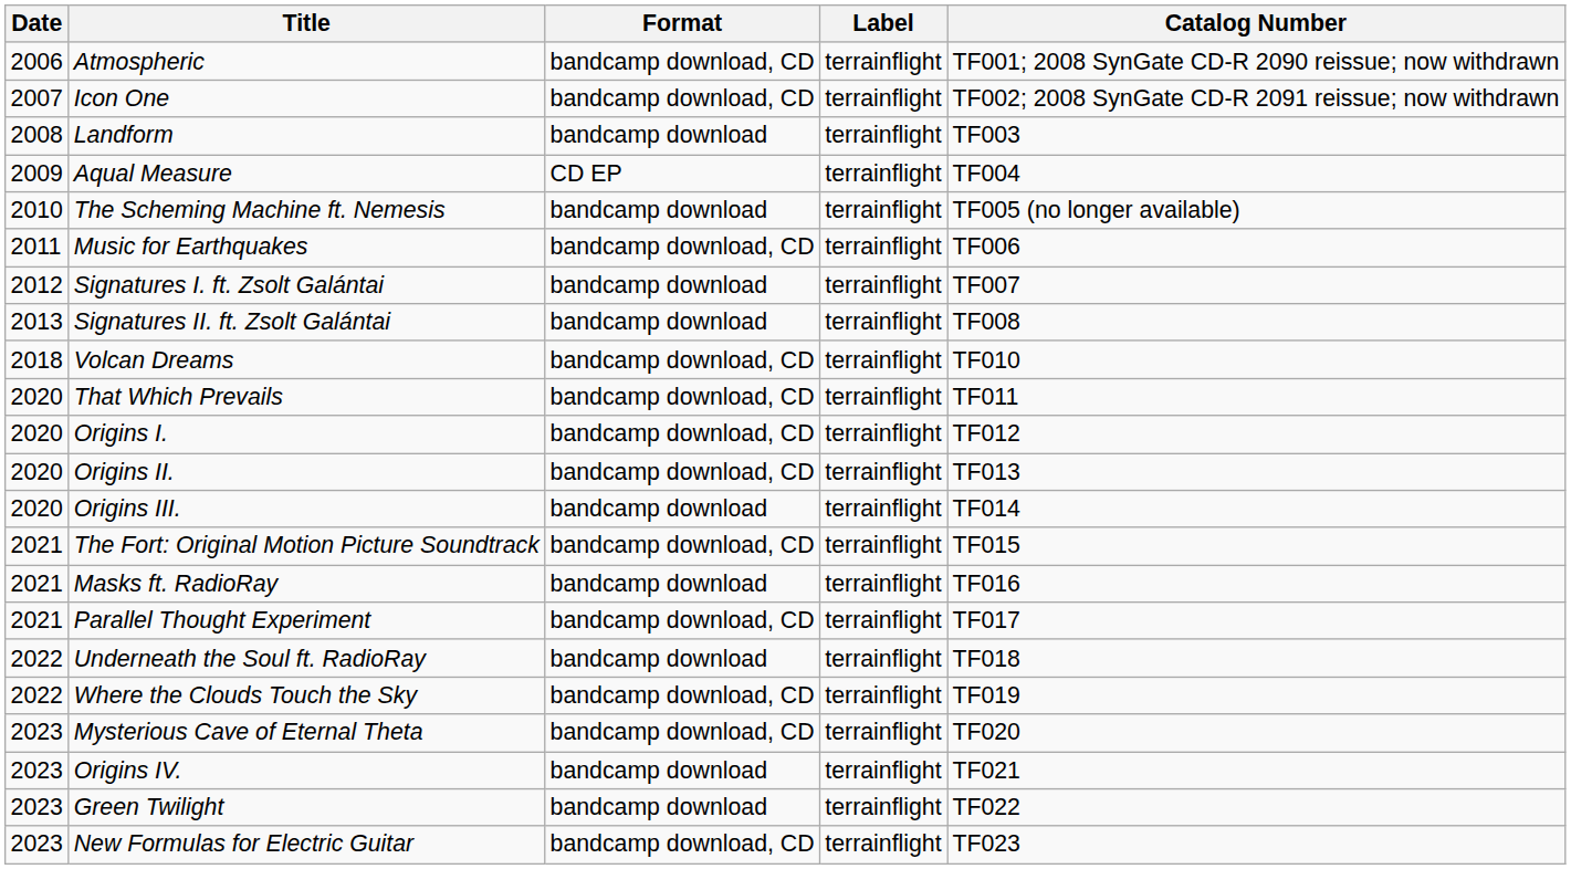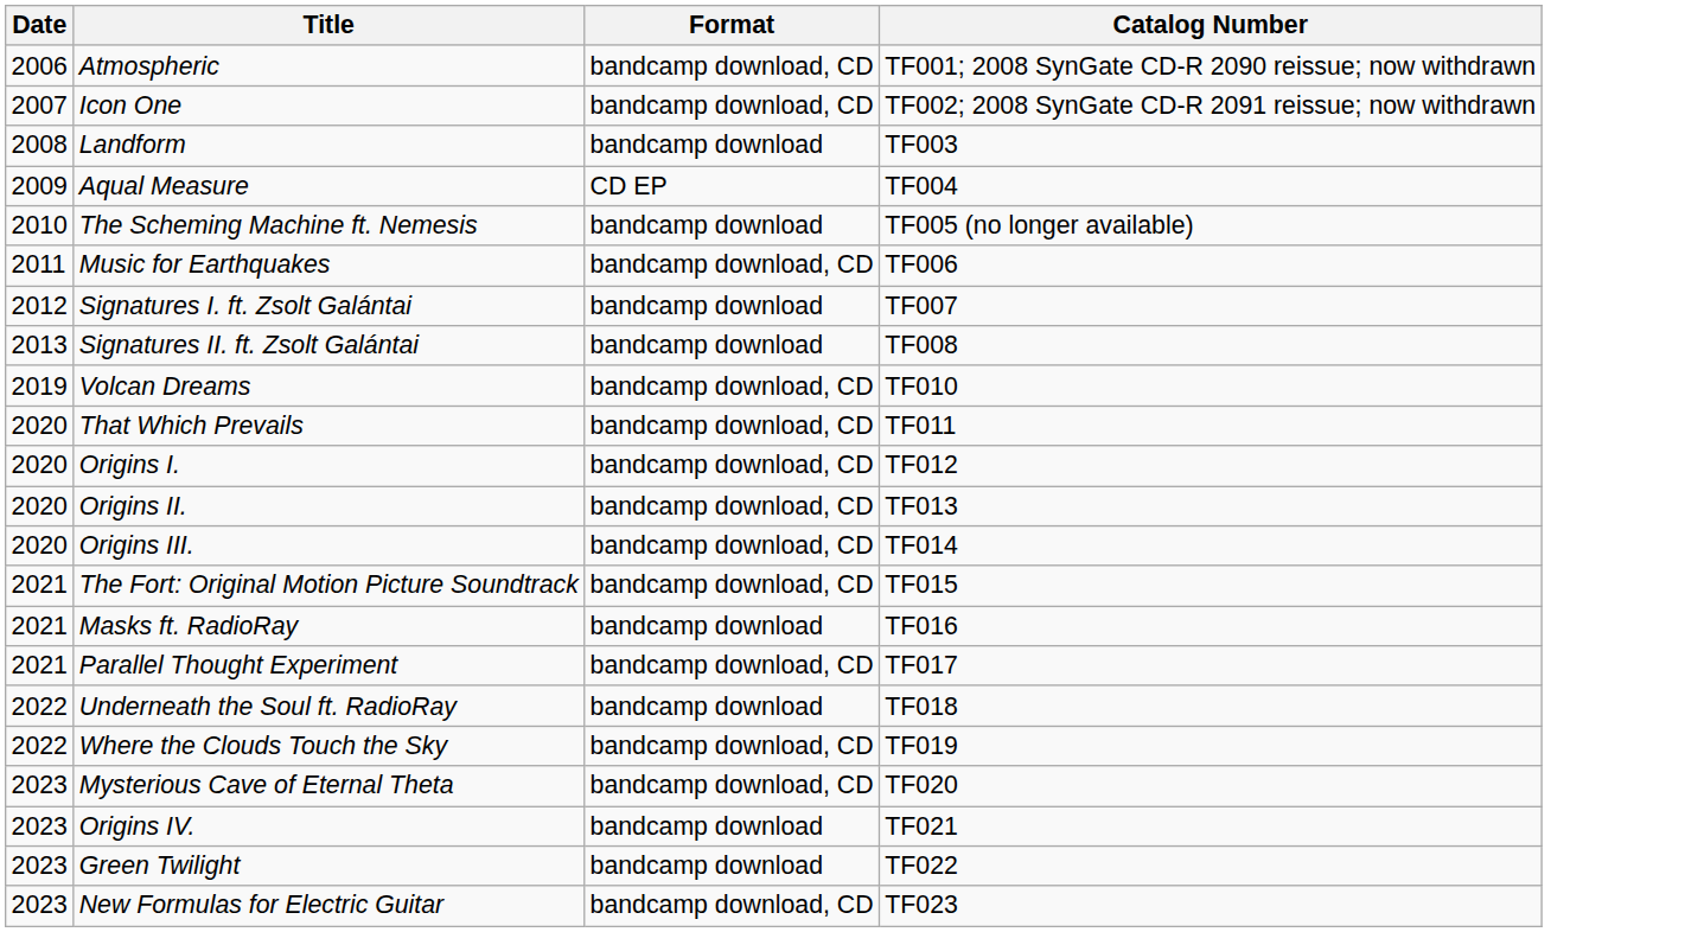- column: Label | terrainflight | terrainflight | terrainflight | terrainflight | terrainflight | terrainflight | terrainflight | terrainflight | terrainflight | terrainflight | terrainflight | terrainflight | terrainflight | terrainflight | terrainflight | terrainflight | terrainflight | terrainflight | terrainflight | terrainflight | terrainflight | terrainflight
Volcan Dreams | Date: 2018 -> 2019
Origins III. | Format: bandcamp download -> bandcamp download, CD
